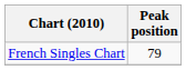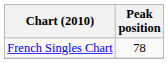French Singles Chart | Peak position: 79 -> 78
